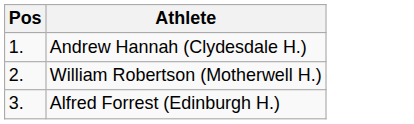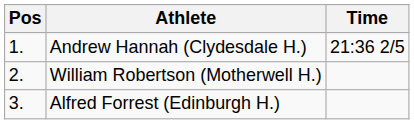+ column: Time | 21:36 2/5
